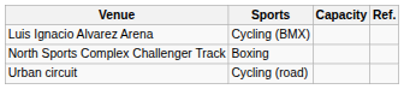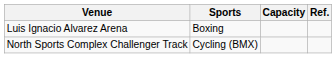Luis Ignacio Alvarez Arena | Sports: Cycling (BMX) -> Boxing
North Sports Complex Challenger Track | Sports: Boxing -> Cycling (BMX)
- row: Urban circuit | Cycling (road)
